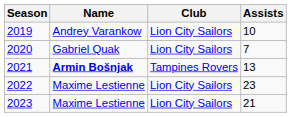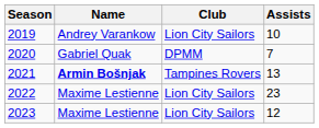2020 | Club: Lion City Sailors -> DPMM
2023 | Assists: 21 -> 12
